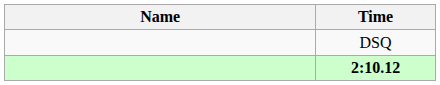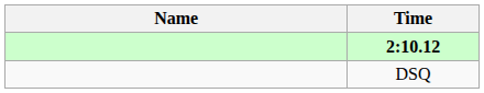rows swapped: 2:10.12 <-> DSQ
